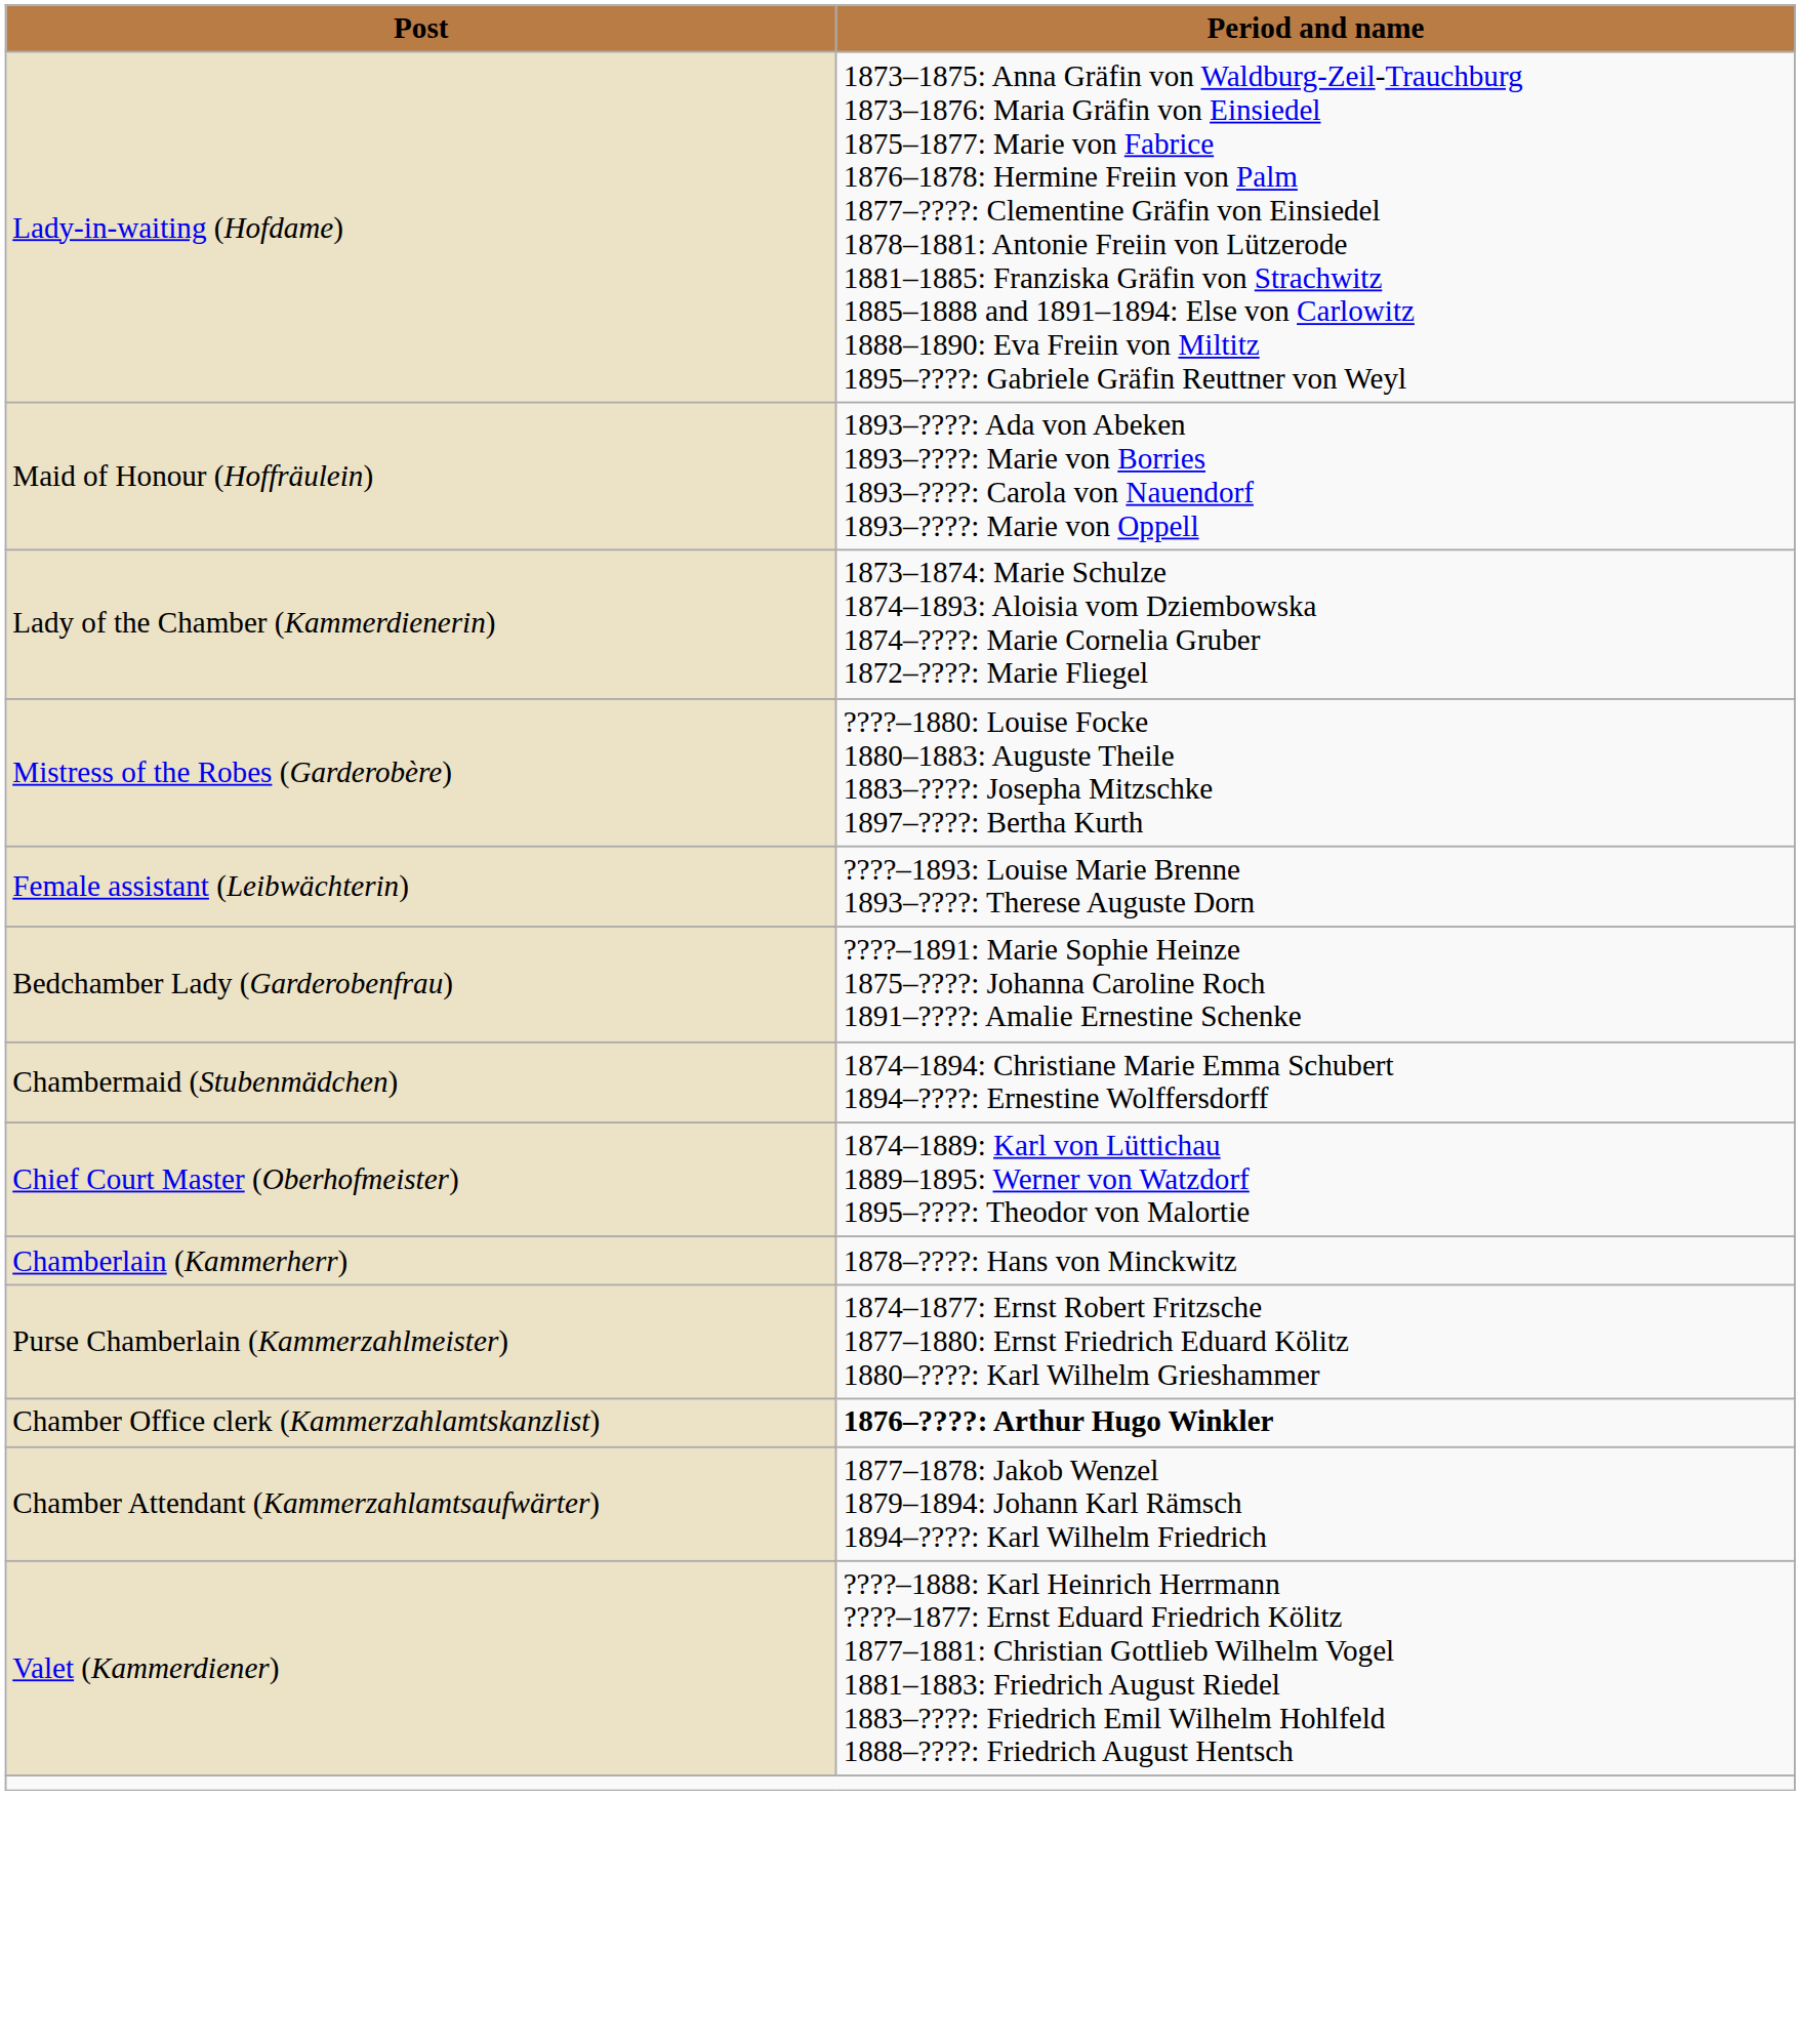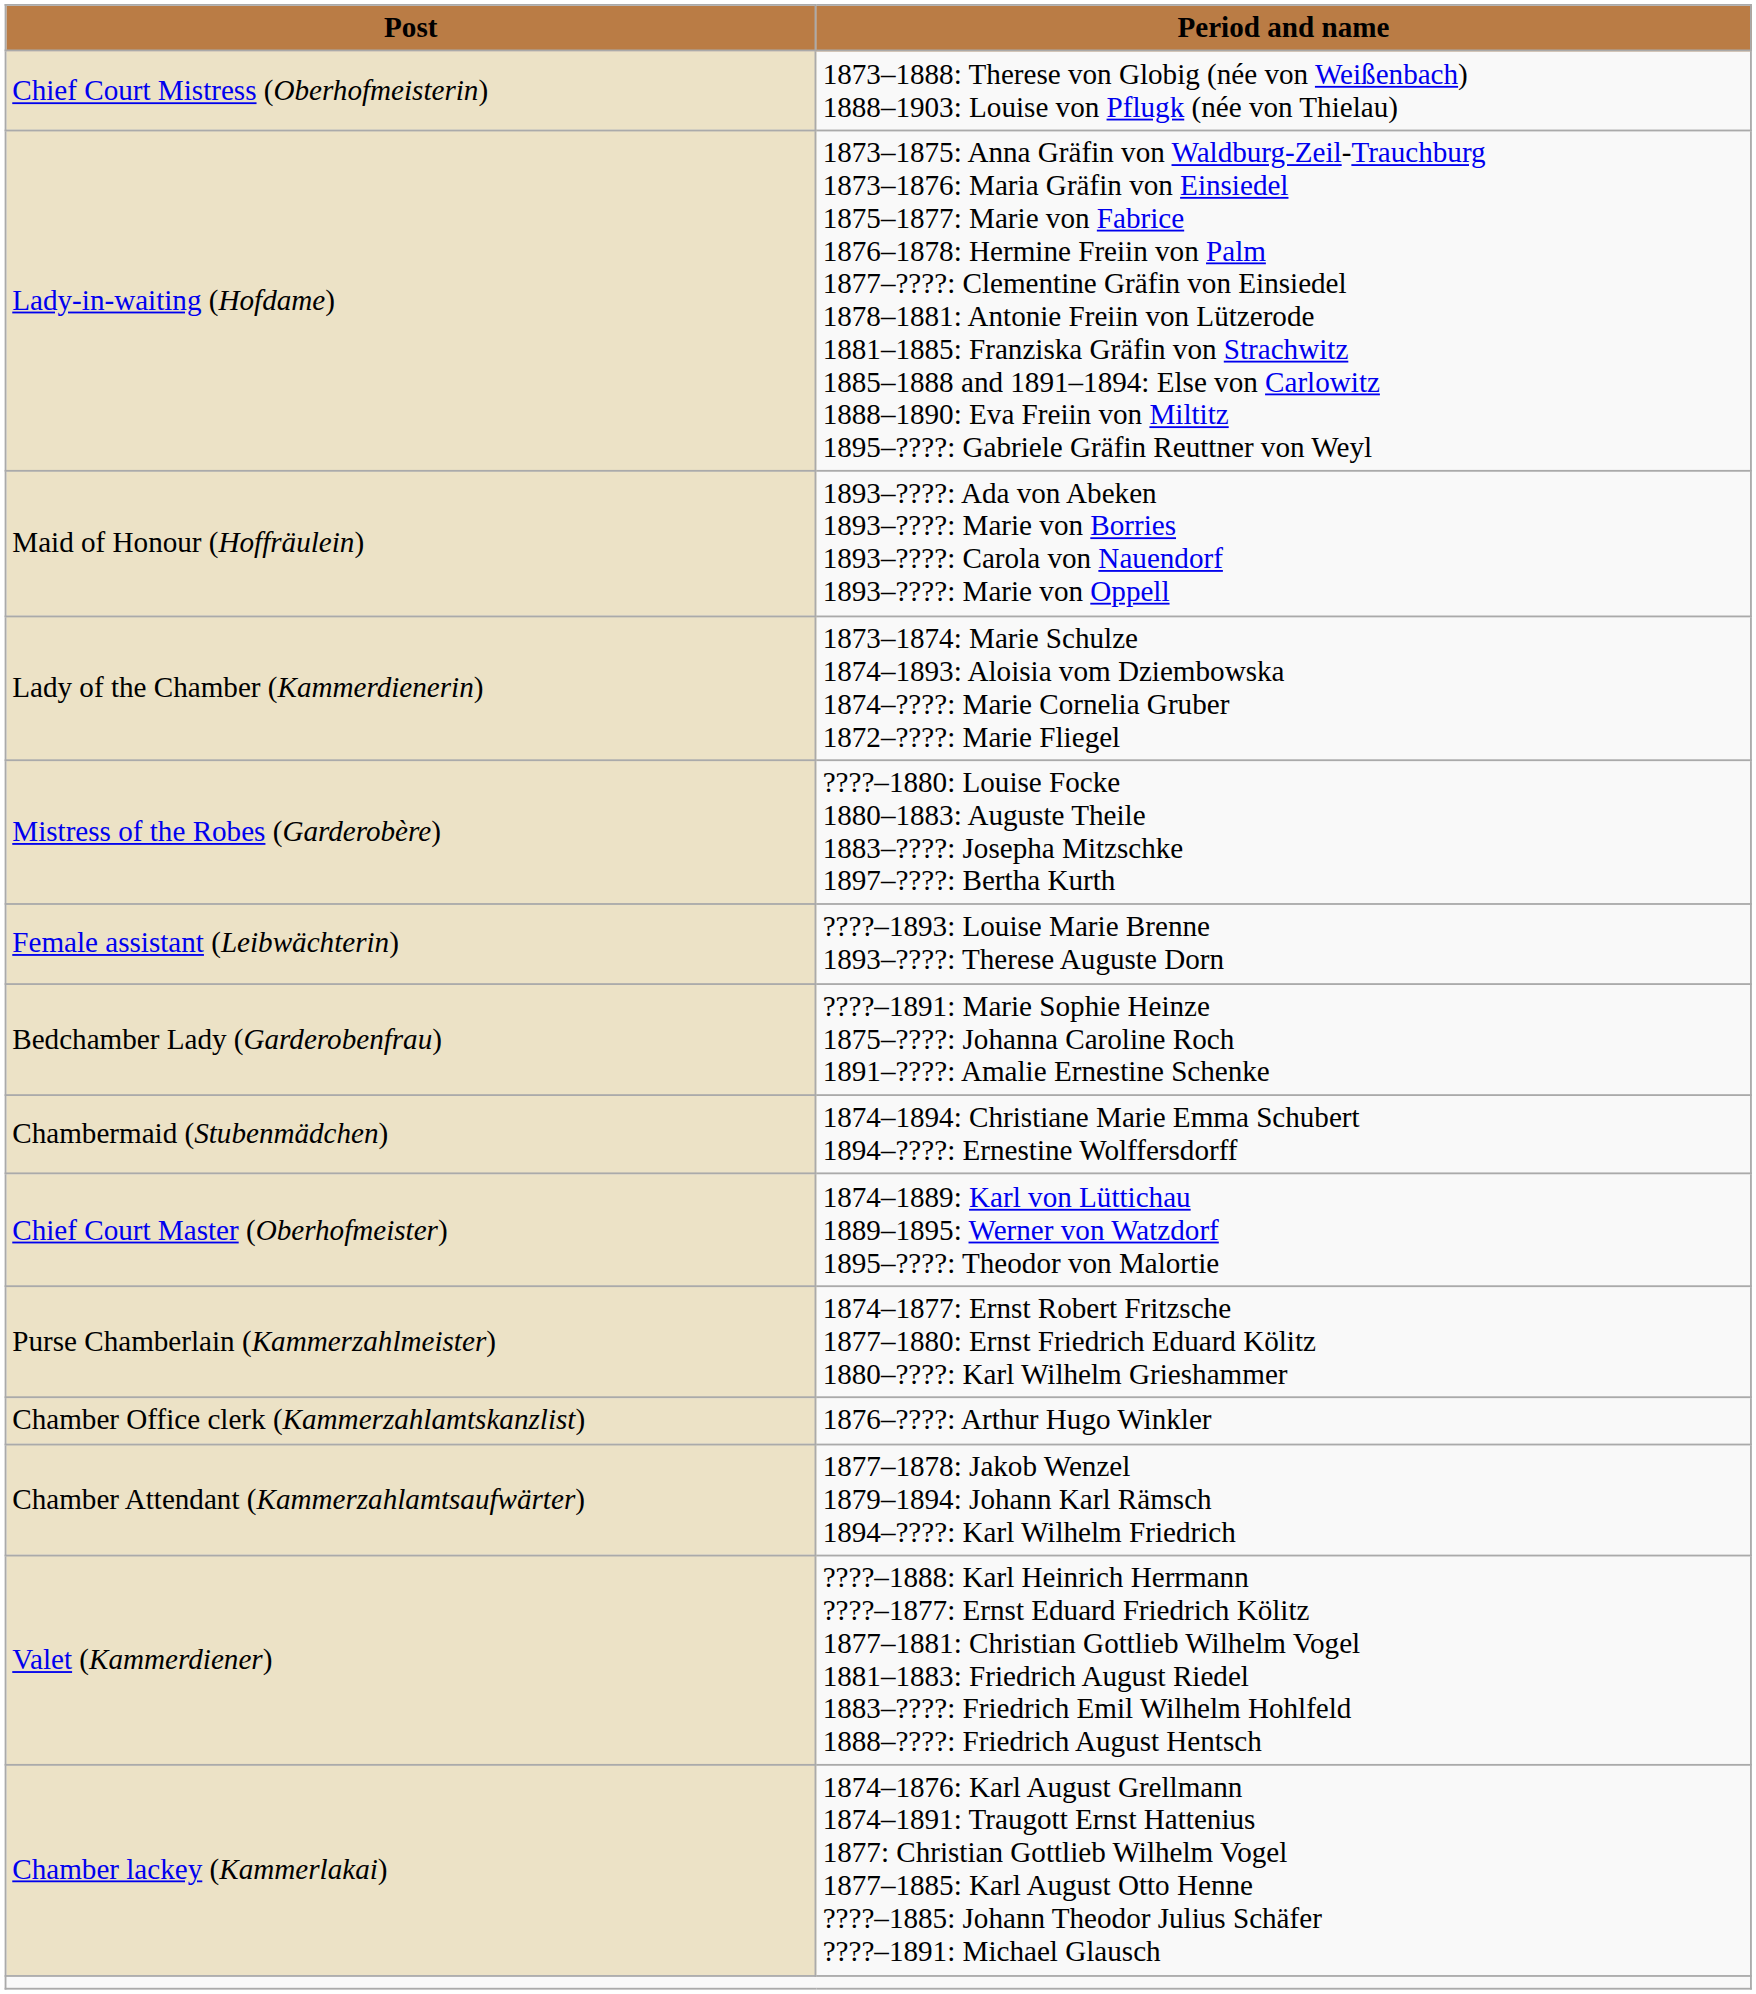+ row: Chief Court Mistress (Oberhofmeisterin) | 1873–1888: Therese von Globig (née von Weißenbach) 1888–1903: Louise von Pflugk (née von Thielau)
- row: Chamberlain (Kammerherr) | 1878–????: Hans von Minckwitz
Chamber Office clerk (Kammerzahlamtskanzlist) | Period and name: bold -> normal
+ row: Chamber lackey (Kammerlakai) | 1874–1876: Karl August Grellmann 1874–1891: Traugott Ernst Hattenius 1877: Christian Gottlieb Wilhelm Vogel 1877–1885: Karl August Otto Henne ????–1885: Johann Theodor Julius Schäfer ????–1891: Michael Glausch
